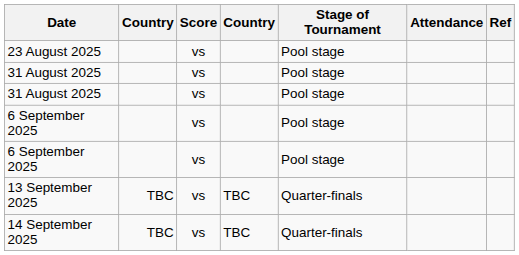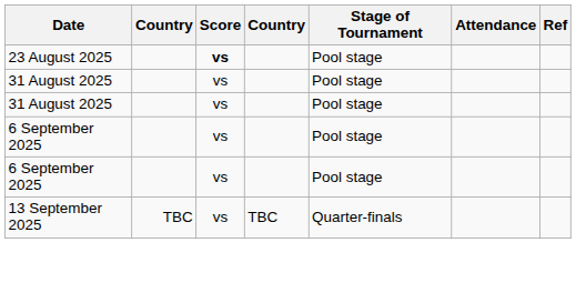23 August 2025 | Score: normal -> bold
- row: 14 September 2025 | TBC | vs | TBC | Quarter-finals
